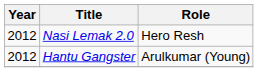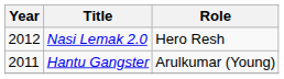Hantu Gangster | Year: 2012 -> 2011
